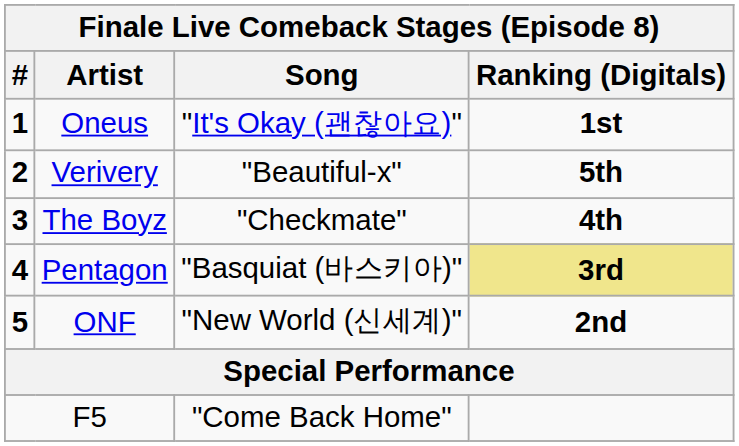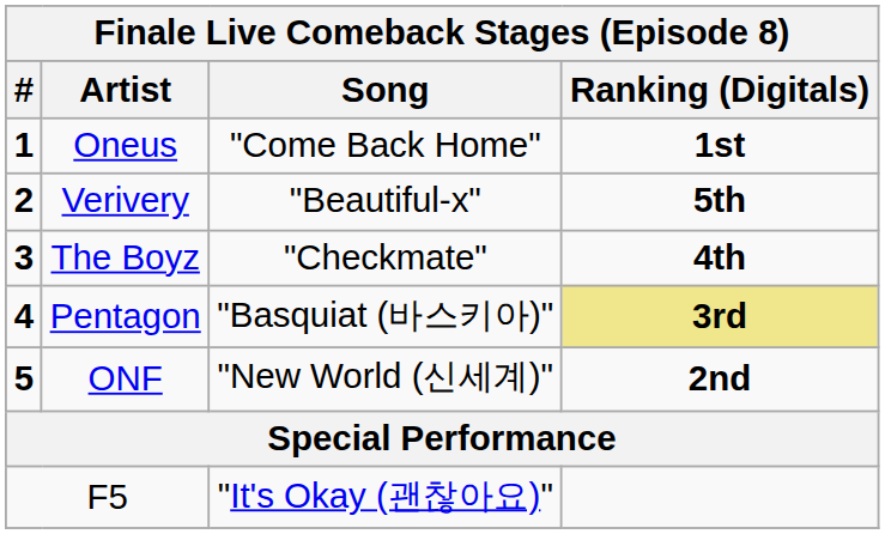Oneus | Song: "It's Okay (괜찮아요)" -> "Come Back Home"
F5 | Song: "Come Back Home" -> "It's Okay (괜찮아요)"
